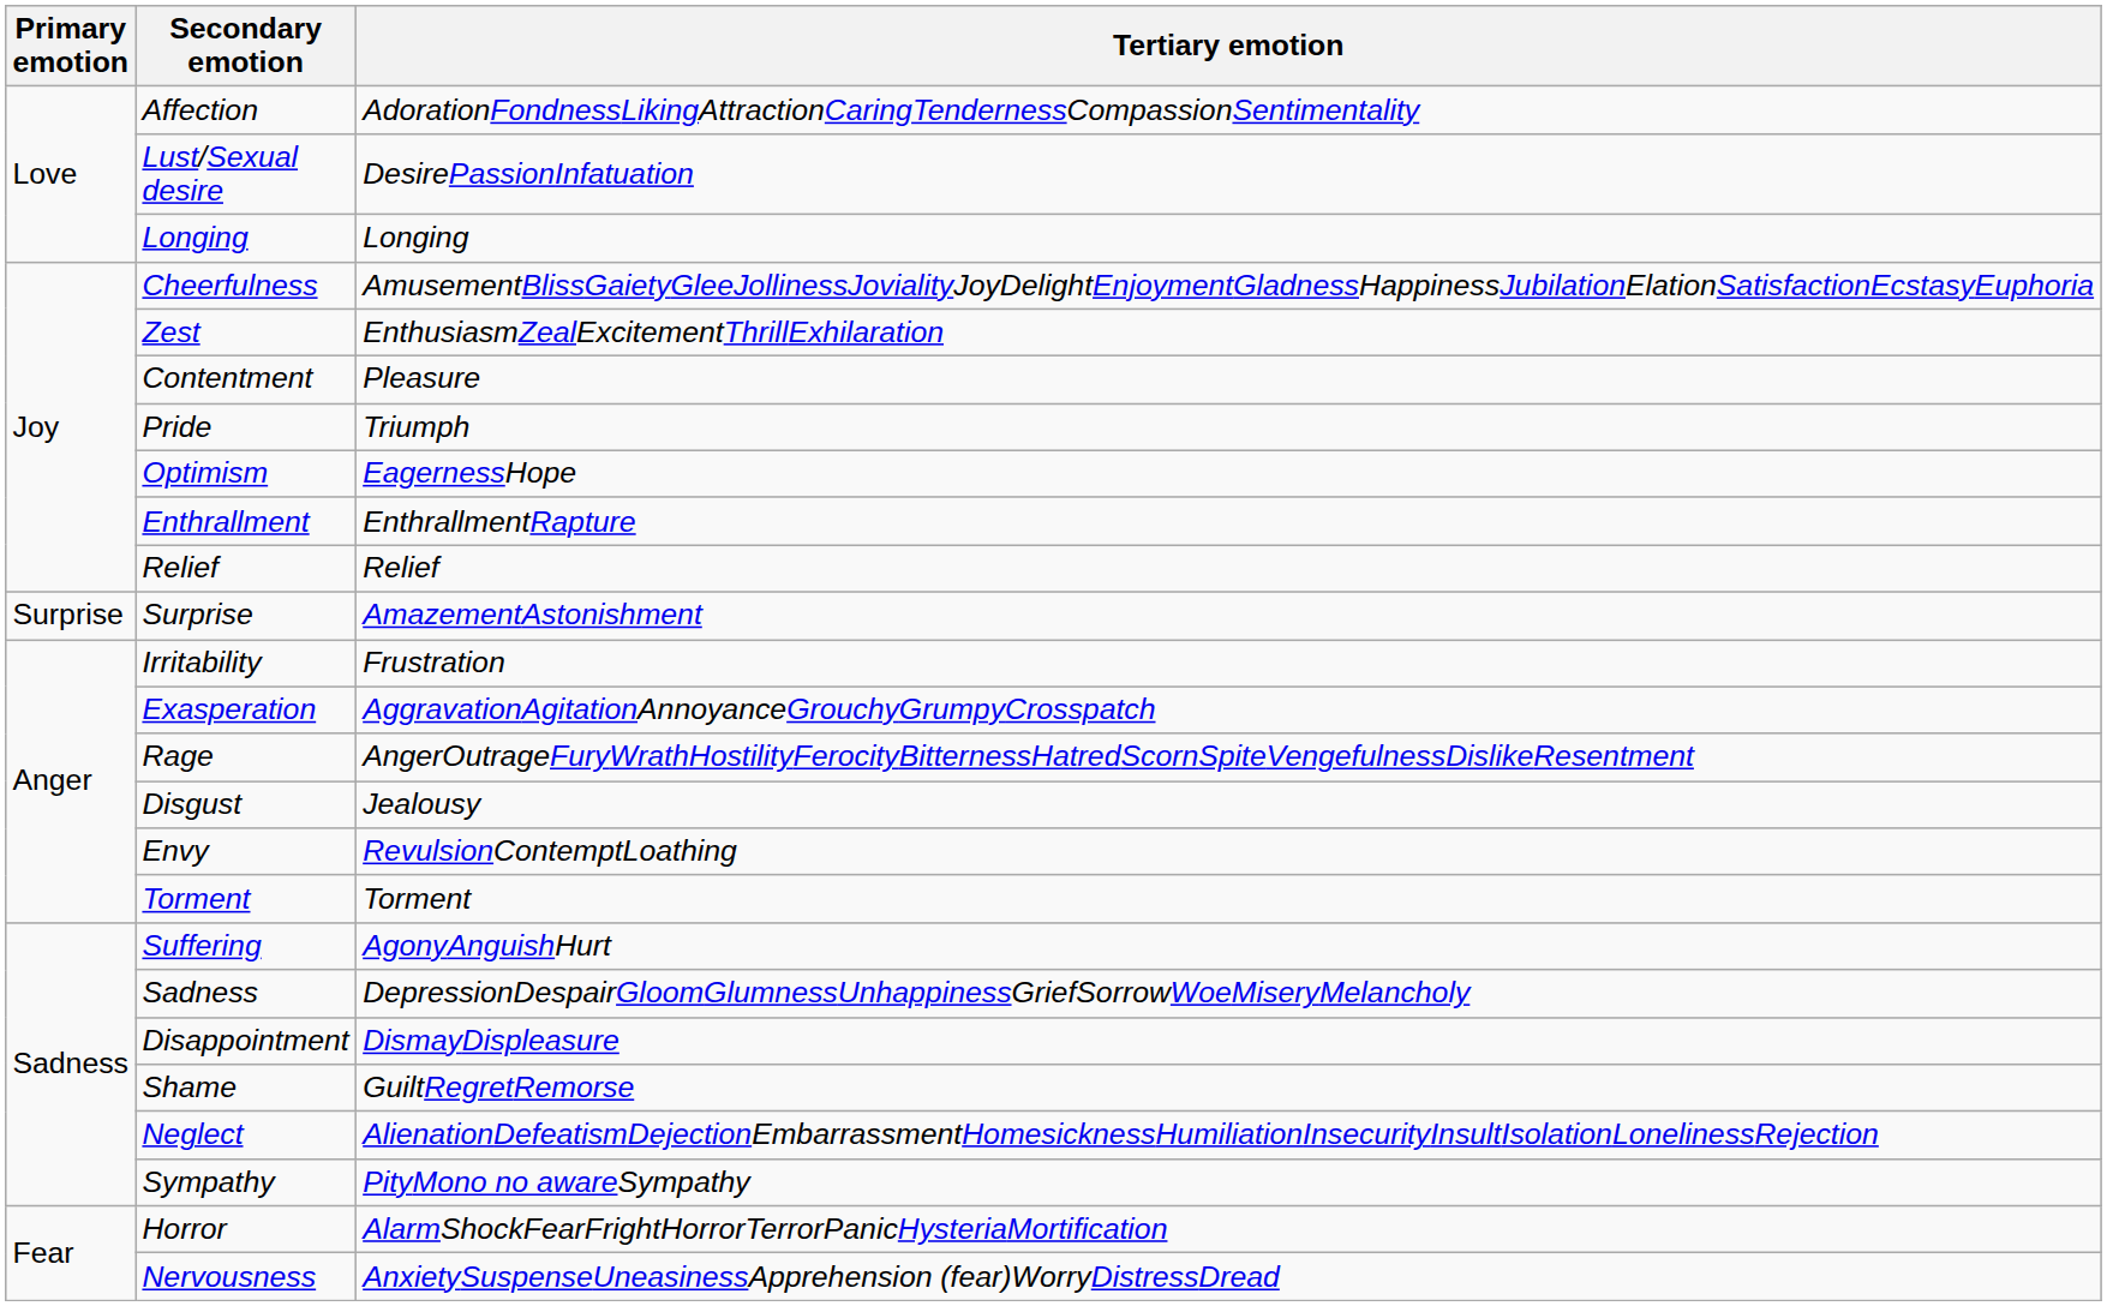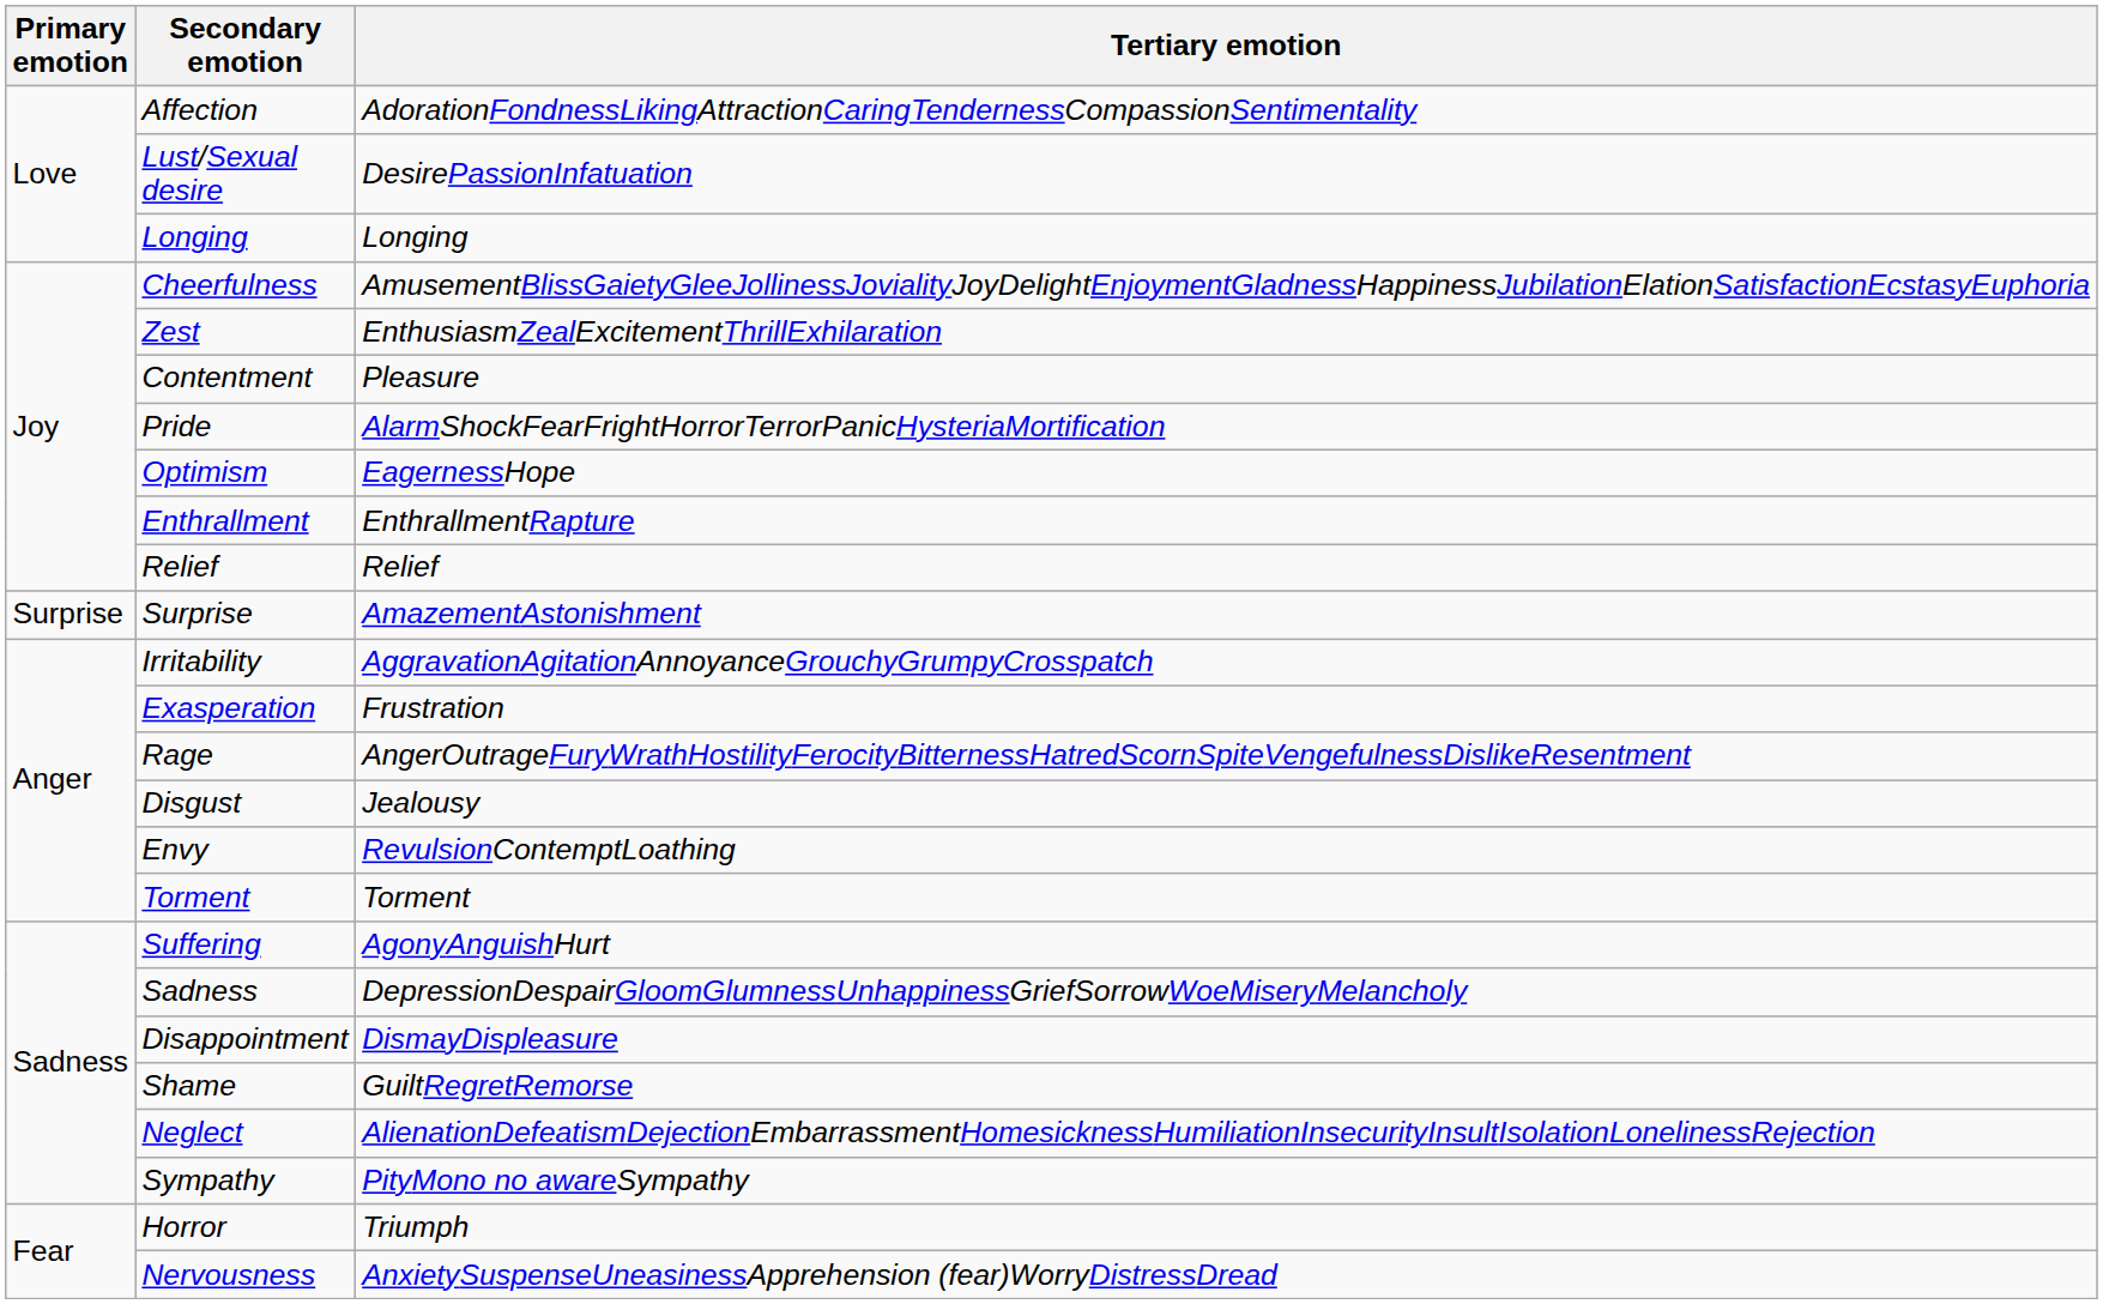Pride | Tertiary emotion: Triumph -> AlarmShockFearFrightHorrorTerrorPanicHysteriaMortification
Irritability | Tertiary emotion: Frustration -> AggravationAgitationAnnoyanceGrouchyGrumpyCrosspatch
Exasperation | Tertiary emotion: AggravationAgitationAnnoyanceGrouchyGrumpyCrosspatch -> Frustration
Horror | Tertiary emotion: AlarmShockFearFrightHorrorTerrorPanicHysteriaMortification -> Triumph
